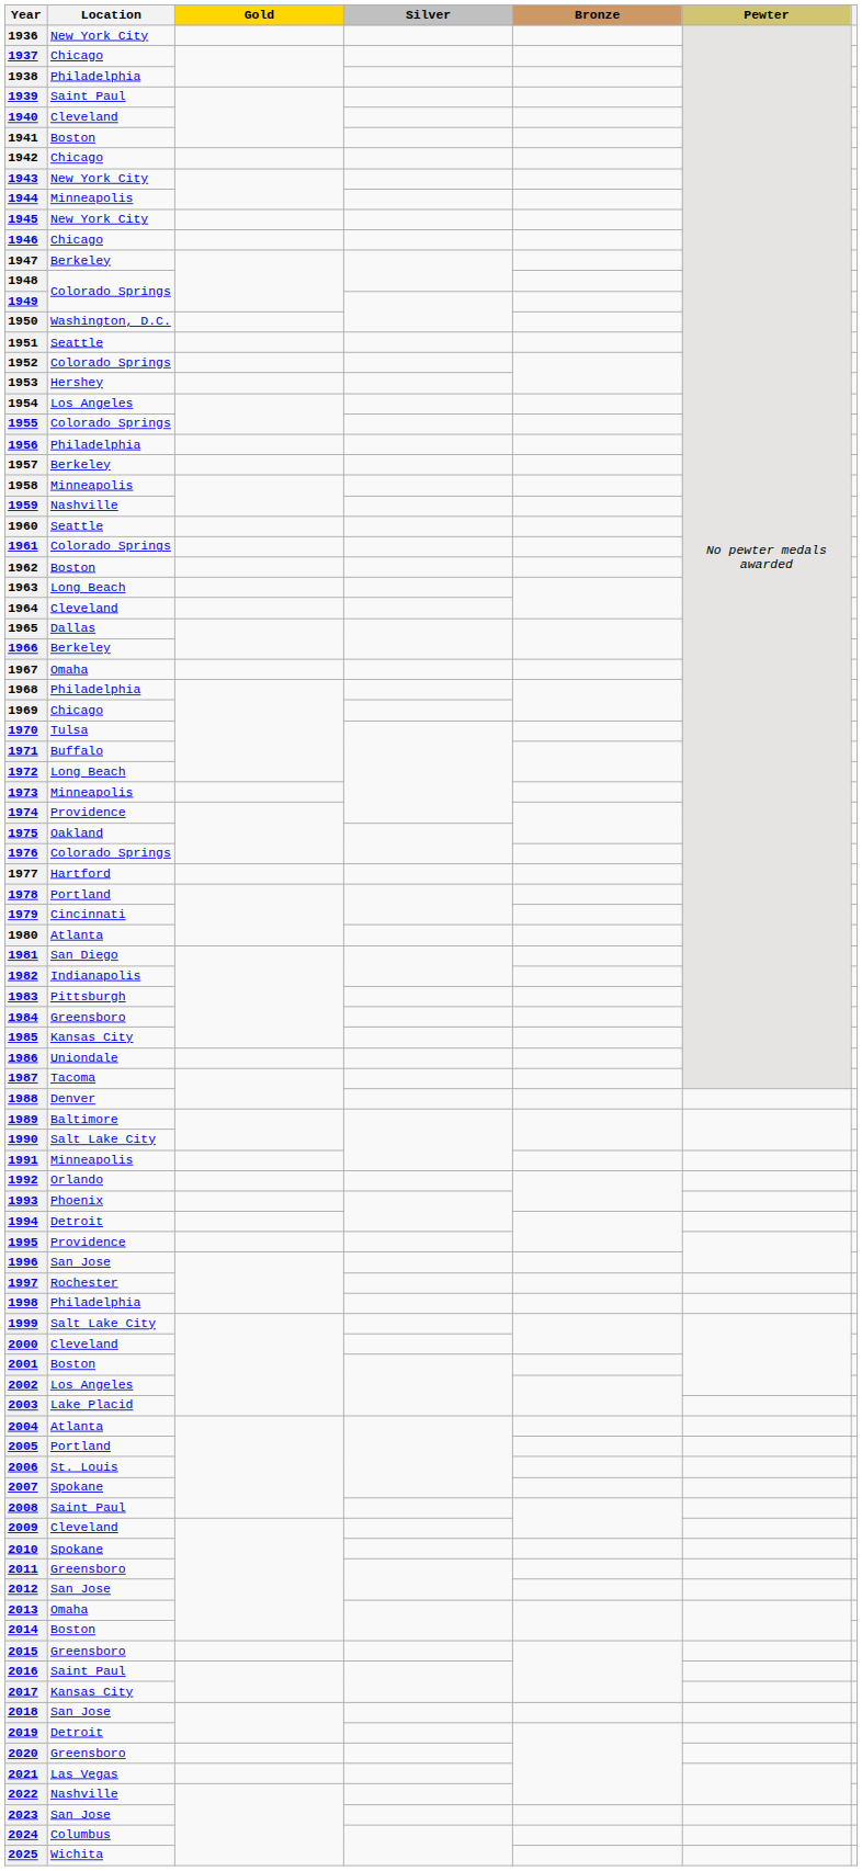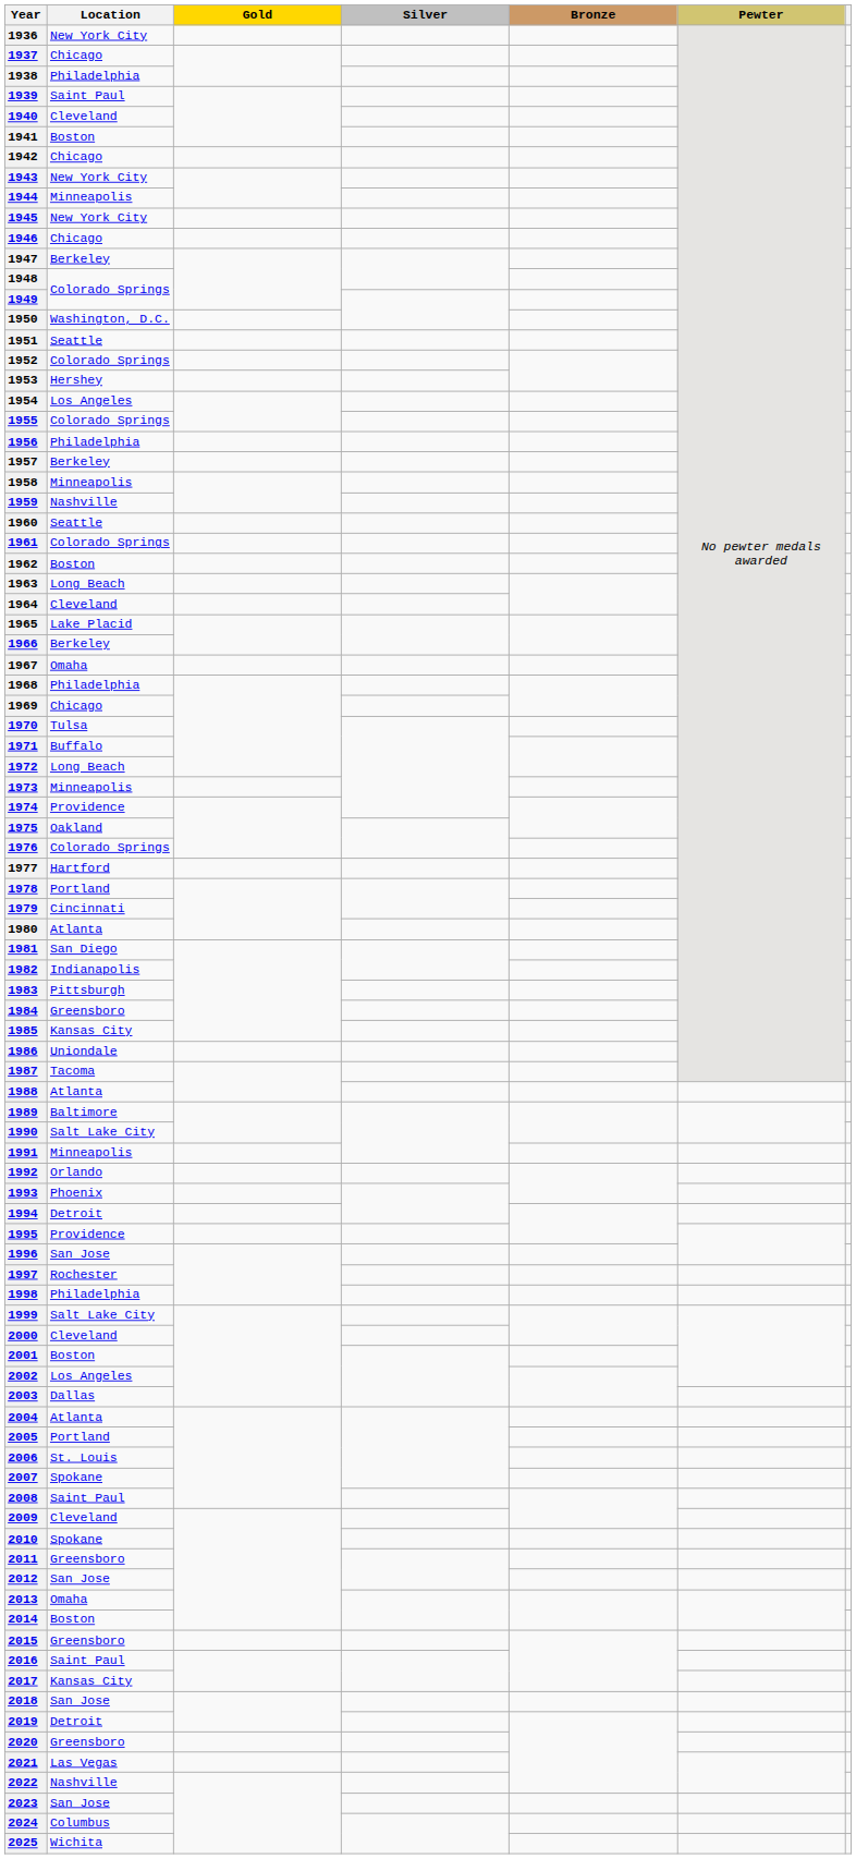1965 | Location: Dallas -> Lake Placid
1988 | Location: Denver -> Atlanta
2003 | Location: Lake Placid -> Dallas
